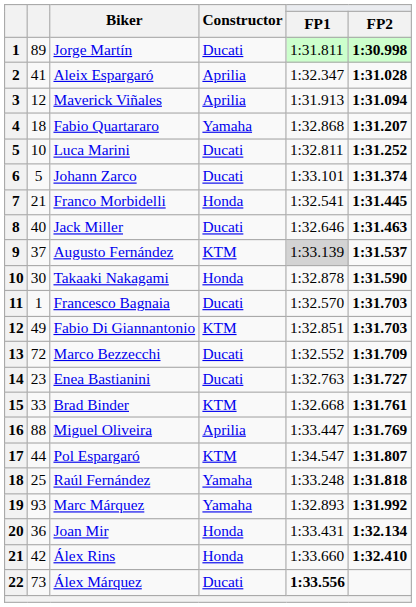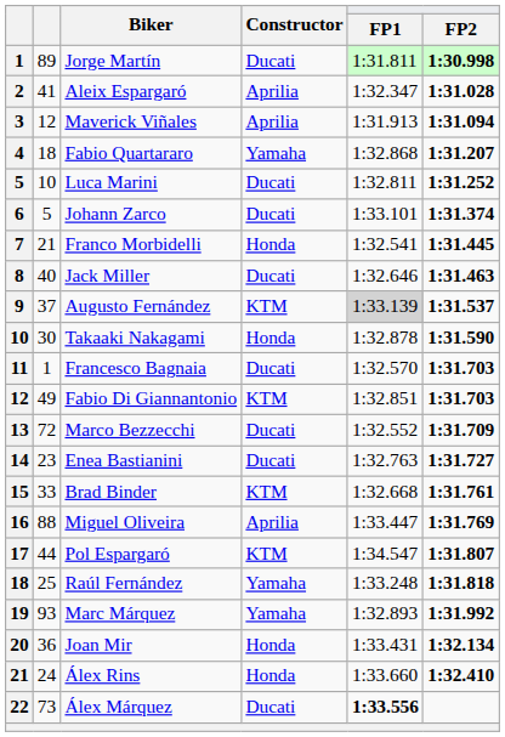Álex Rins | column 2: 42 -> 24
